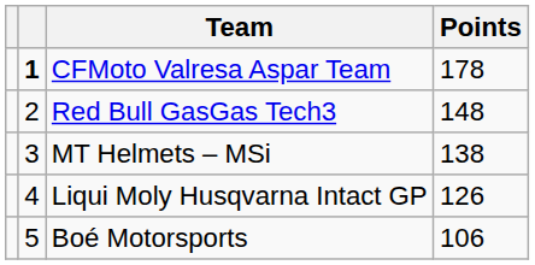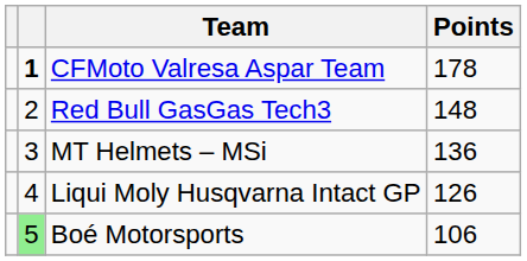MT Helmets – MSi | Points: 138 -> 136
Boé Motorsports | column 2: no background -> lightgreen background
